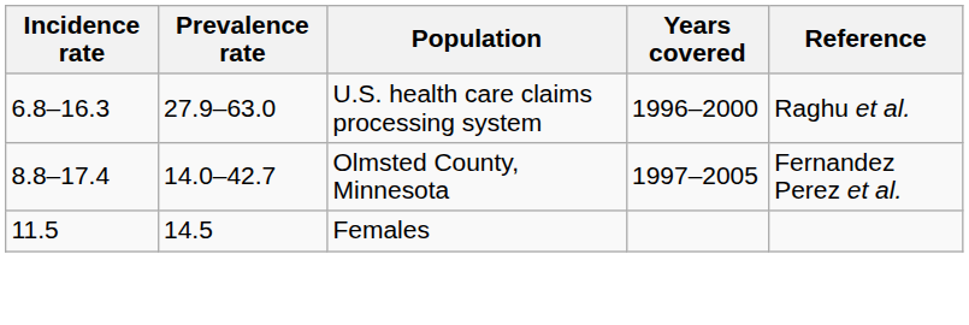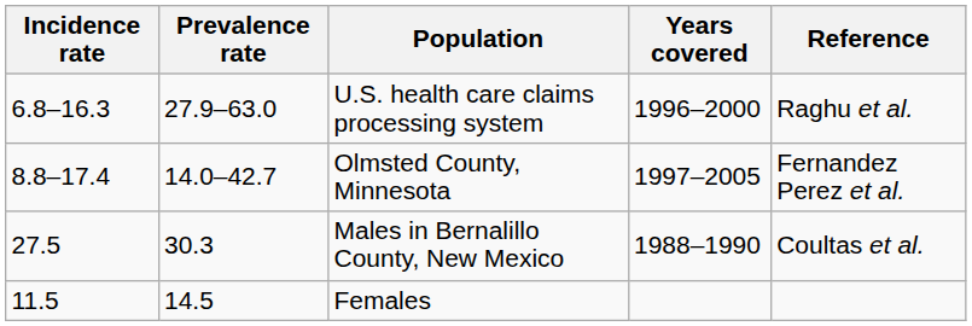+ row: 27.5 | 30.3 | Males in Bernalillo County, New Mexico | 1988–1990 | Coultas et al.
